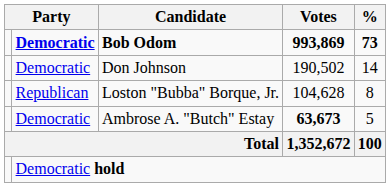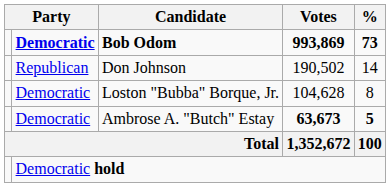Don Johnson | column 2: Democratic -> Republican
Loston "Bubba" Borque, Jr. | column 2: Republican -> Democratic
Ambrose A. "Butch" Estay | %: normal -> bold
